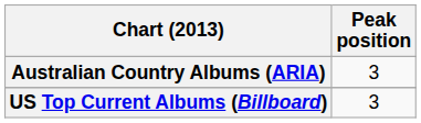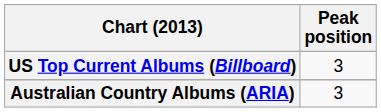rows swapped: Australian Country Albums (ARIA) <-> US Top Current Albums (Billboard)
